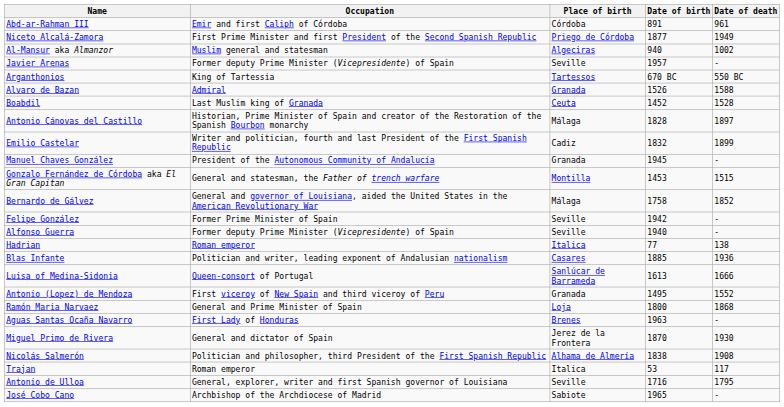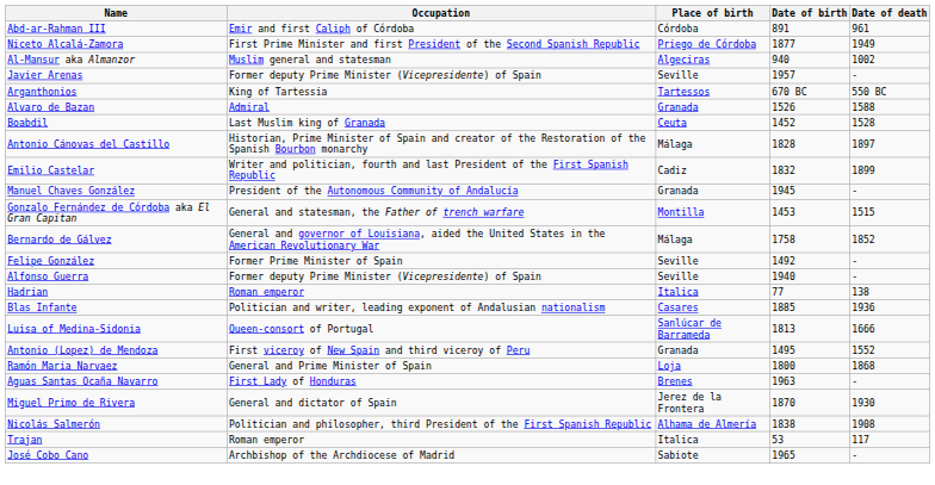Felipe González | Date of birth: 1942 -> 1492
Luisa of Medina-Sidonia | Date of birth: 1613 -> 1813
- row: Antonio de Ulloa | General, explorer, writer and first Spanish governor of Louisiana | Seville | 1716 | 1795
